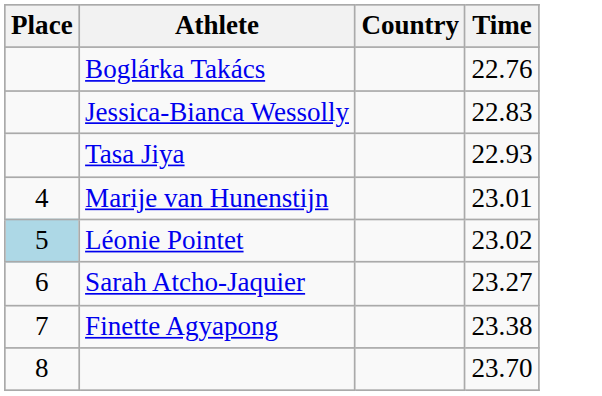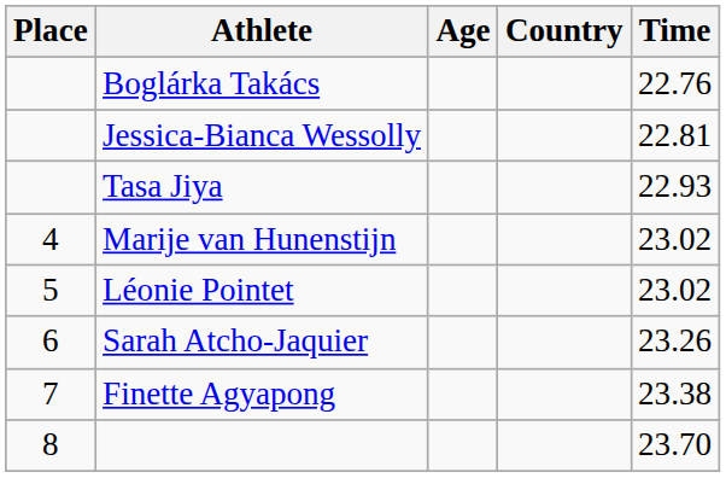+ column: Age
Jessica-Bianca Wessolly | Time: 22.83 -> 22.81
Marije van Hunenstijn | Time: 23.01 -> 23.02
Léonie Pointet | Place: lightblue background -> no background
Sarah Atcho-Jaquier | Time: 23.27 -> 23.26
